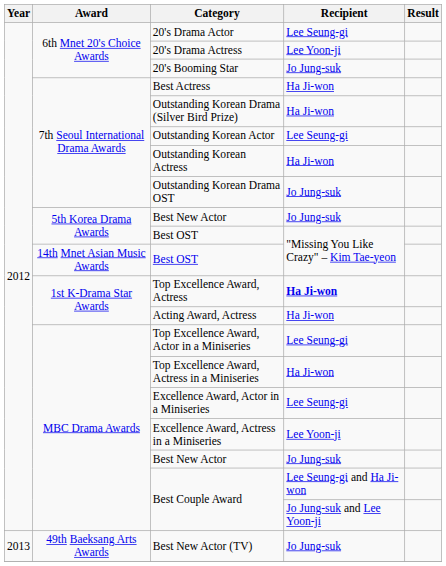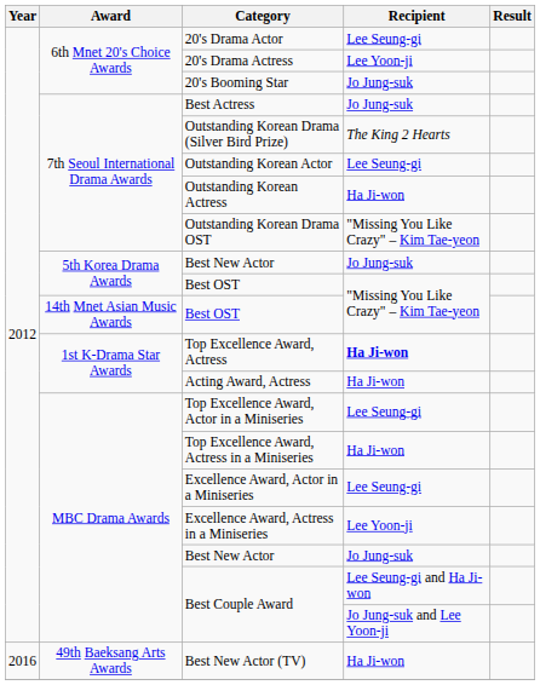Best Actress | Recipient: Ha Ji-won -> Jo Jung-suk
Outstanding Korean Drama (Silver Bird Prize) | Recipient: Ha Ji-won -> The King 2 Hearts
Outstanding Korean Drama OST | Recipient: Jo Jung-suk -> "Missing You Like Crazy" – Kim Tae-yeon
Best New Actor (TV) | Year: 2013 -> 2016
Best New Actor (TV) | Recipient: Jo Jung-suk -> Ha Ji-won
